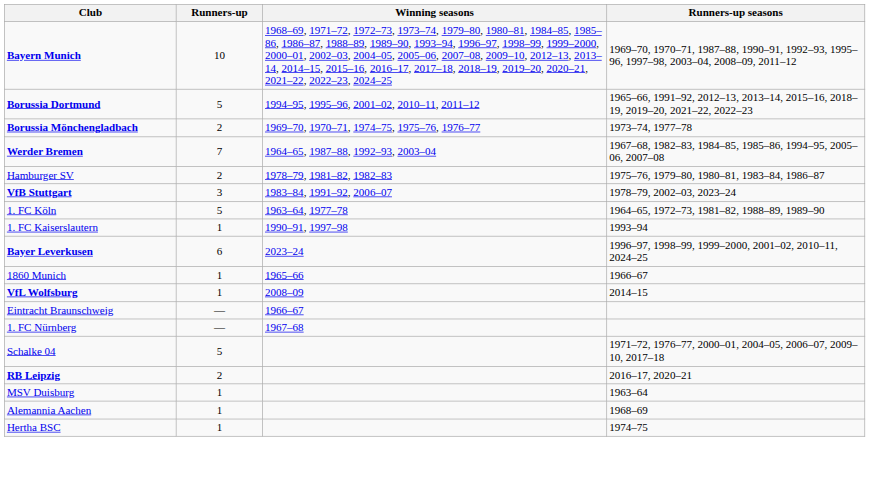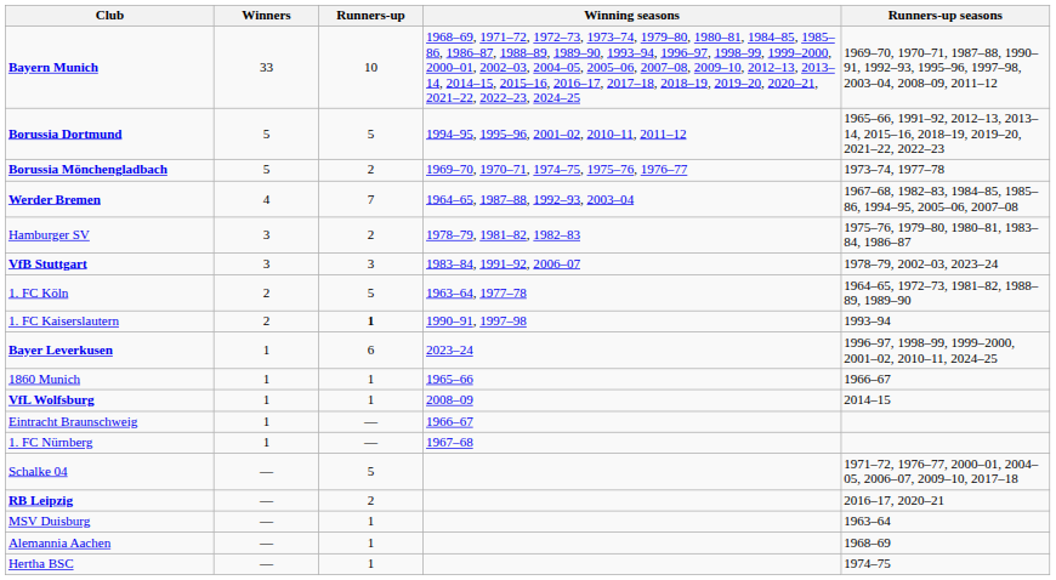+ column: Winners | 33 | 5 | 5 | 4 | 3 | 3 | 2 | 2 | 1 | 1 | 1 | 1 | 1 | — | — | — | — | —
1. FC Kaiserslautern | Runners-up: normal -> bold
